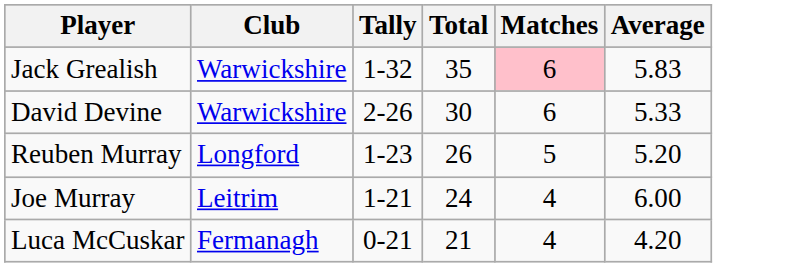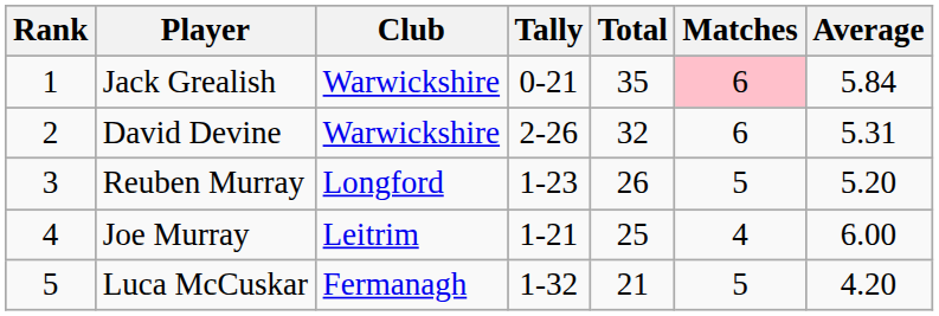+ column: Rank | 1 | 2 | 3 | 4 | 5
Jack Grealish | Tally: 1-32 -> 0-21
Jack Grealish | Average: 5.83 -> 5.84
David Devine | Total: 30 -> 32
David Devine | Average: 5.33 -> 5.31
Joe Murray | Total: 24 -> 25
Luca McCuskar | Tally: 0-21 -> 1-32
Luca McCuskar | Matches: 4 -> 5
